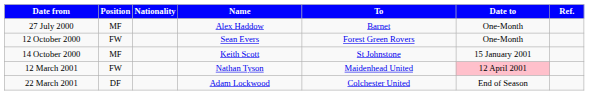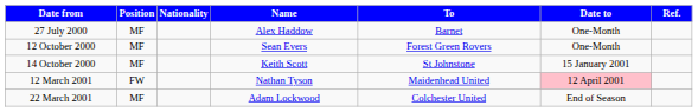12 October 2000 | Position: FW -> MF
22 March 2001 | Position: DF -> MF
